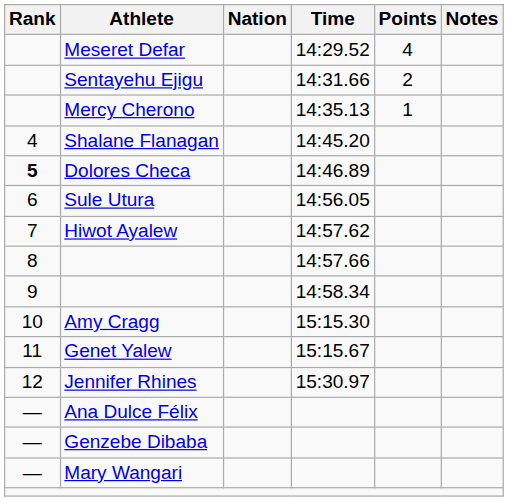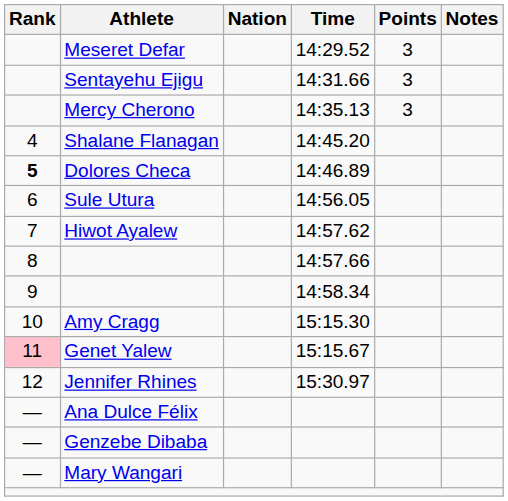Meseret Defar | Points: 4 -> 3
Sentayehu Ejigu | Points: 2 -> 3
Mercy Cherono | Points: 1 -> 3
Genet Yalew | Rank: no background -> pink background
